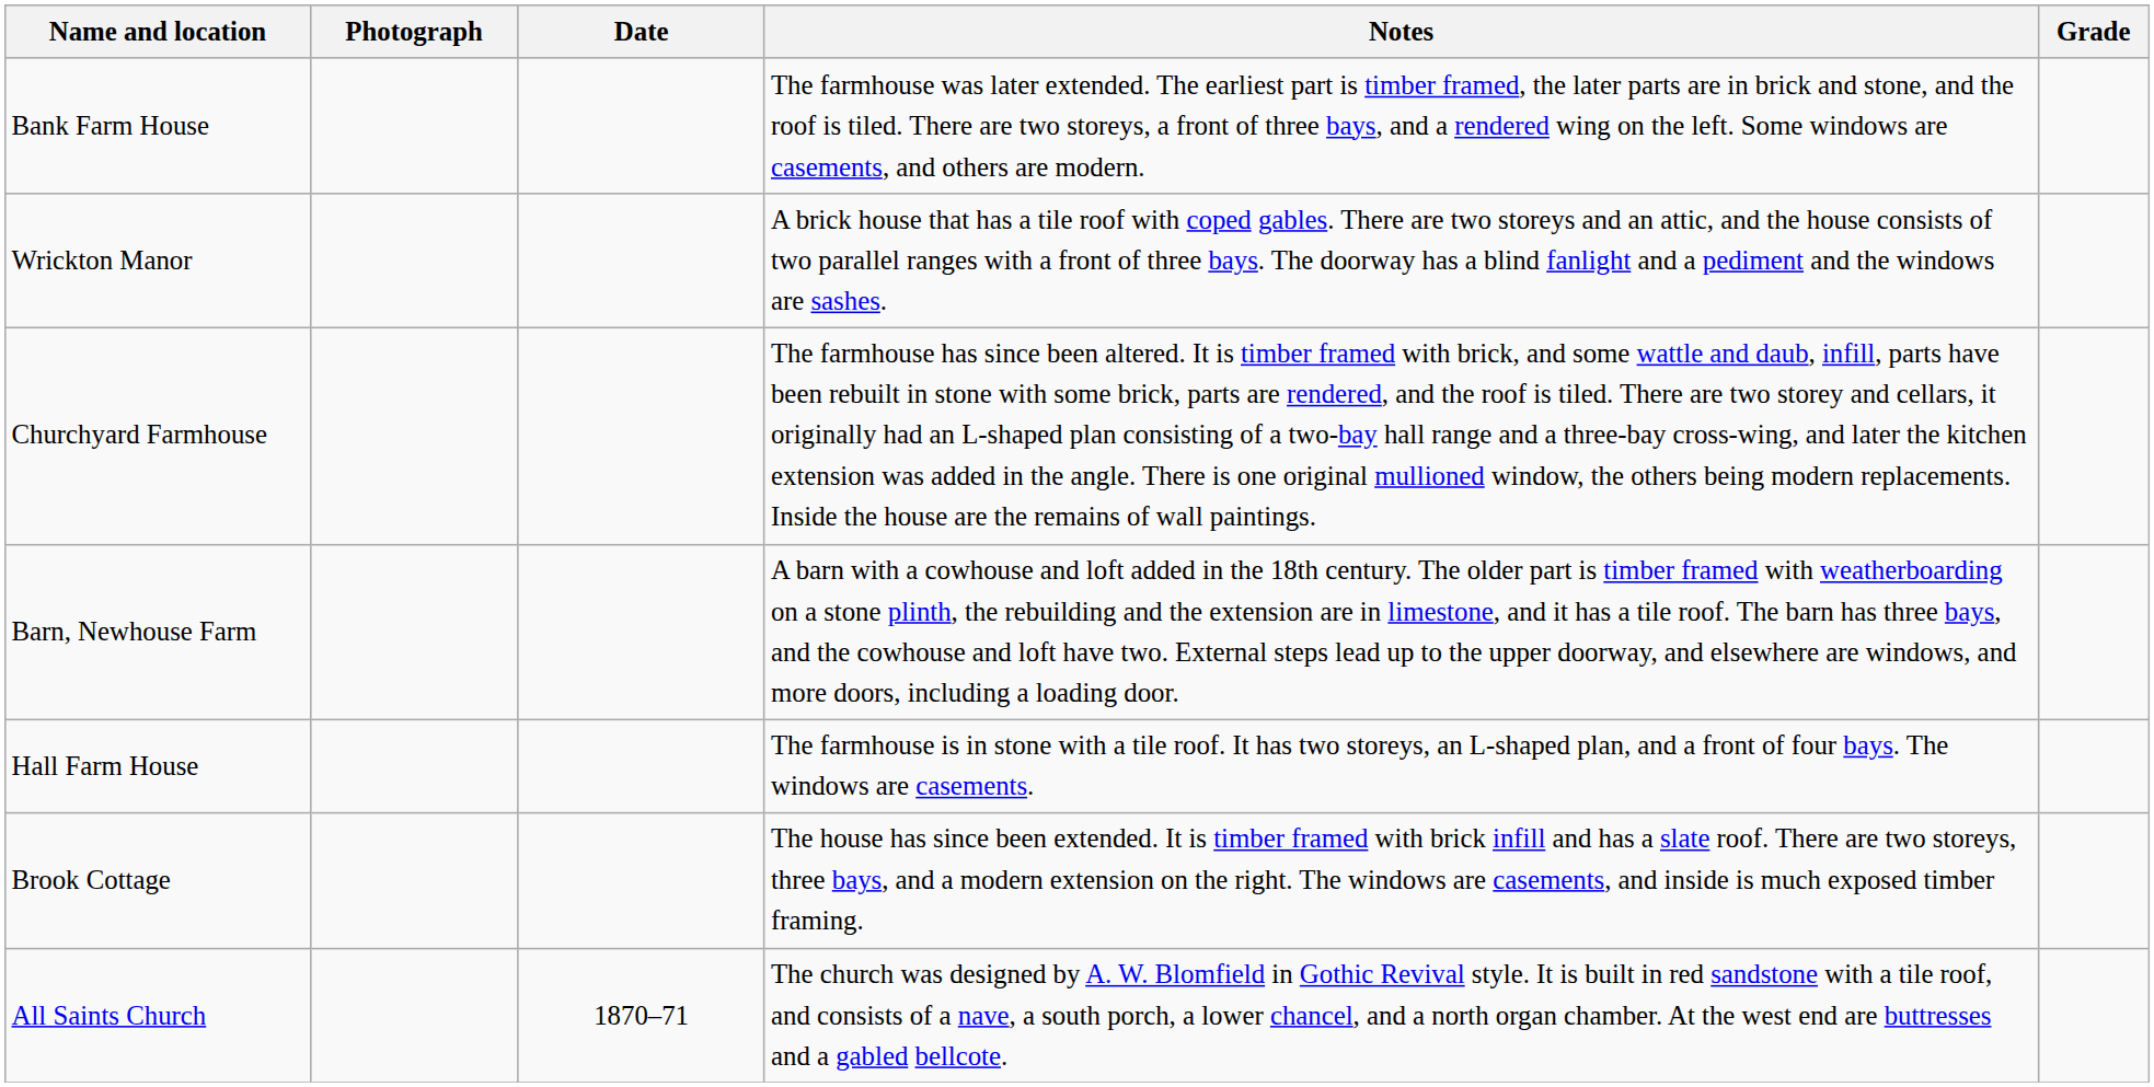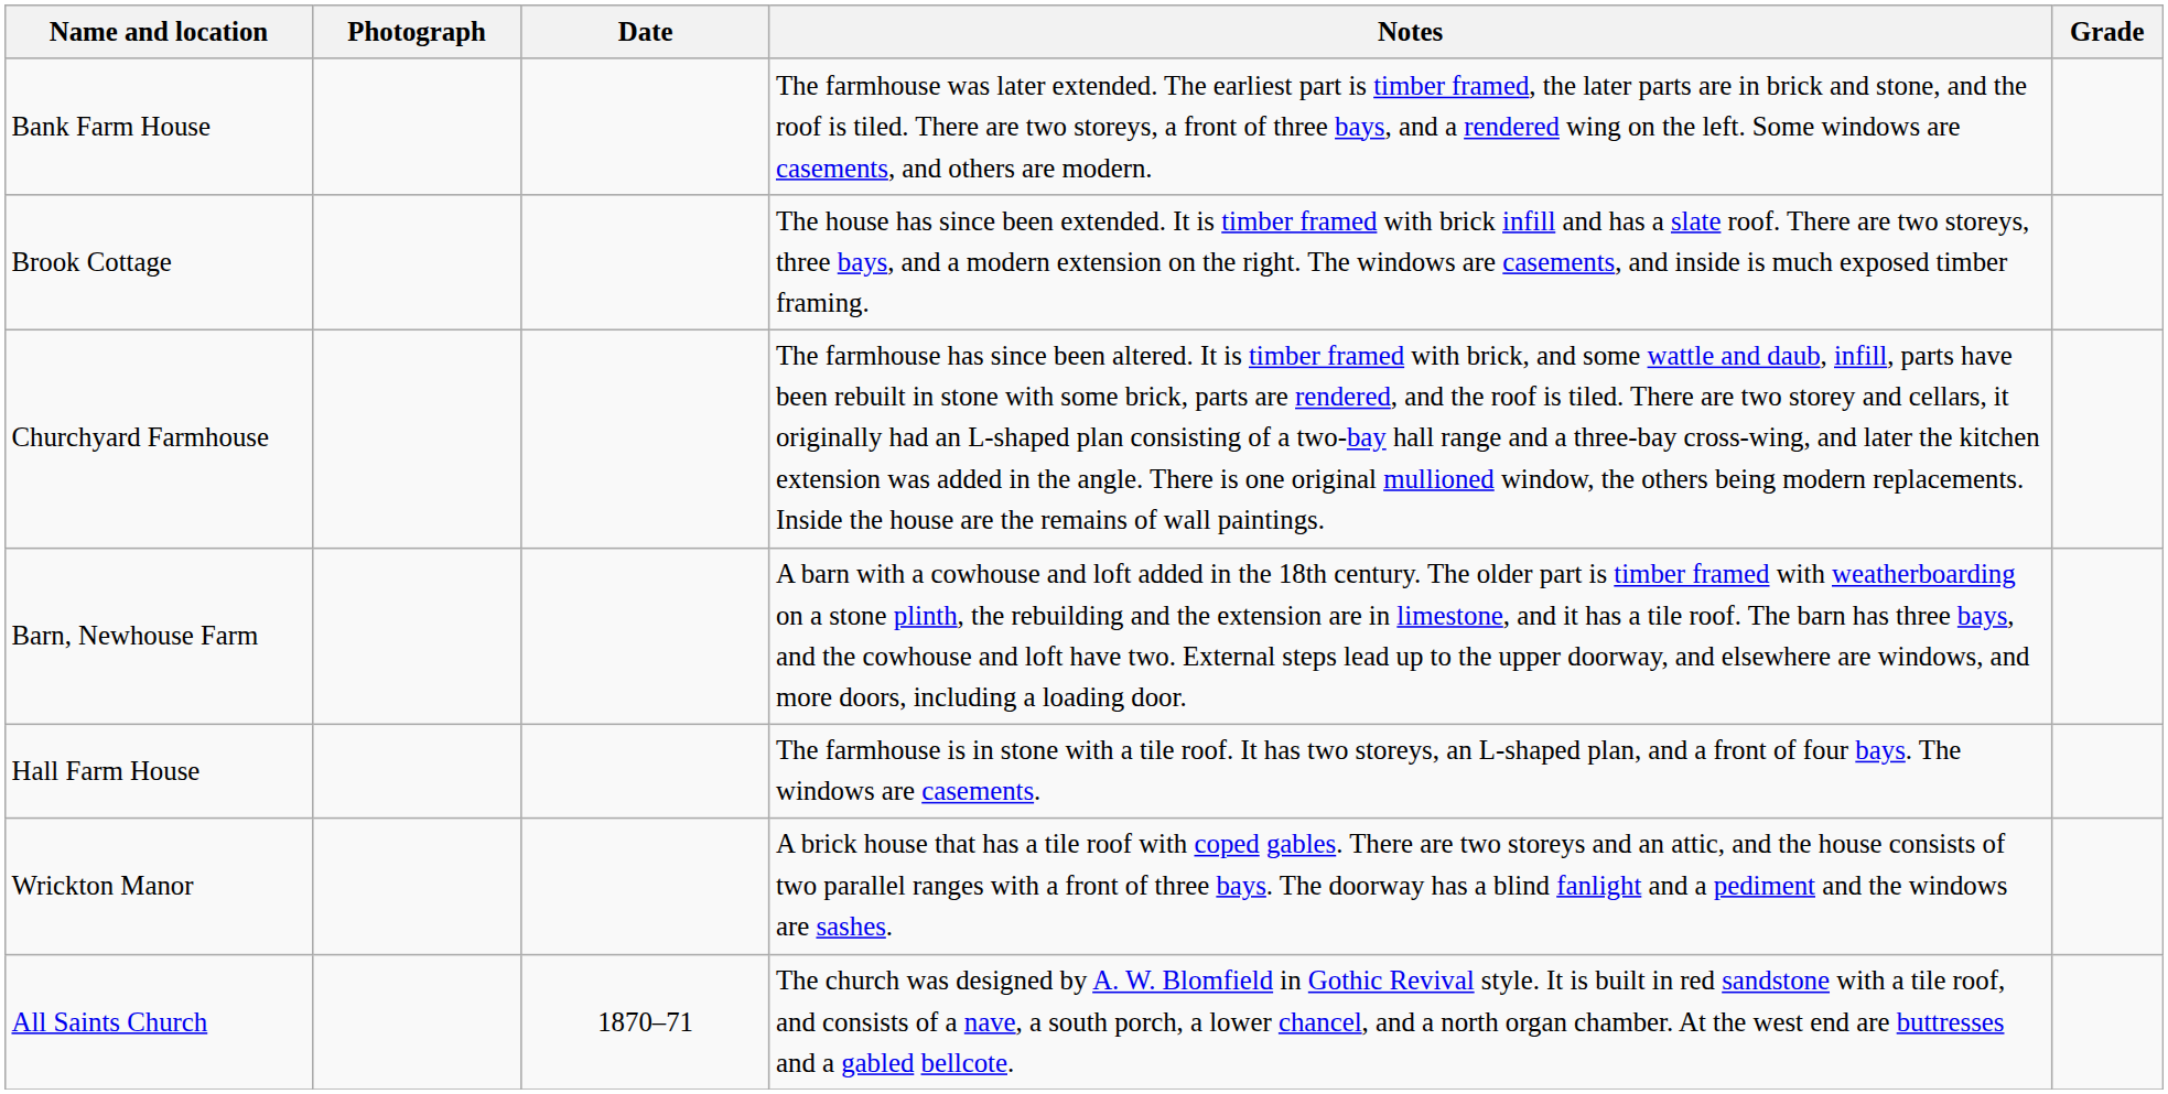rows swapped: Brook Cottage <-> Wrickton Manor
